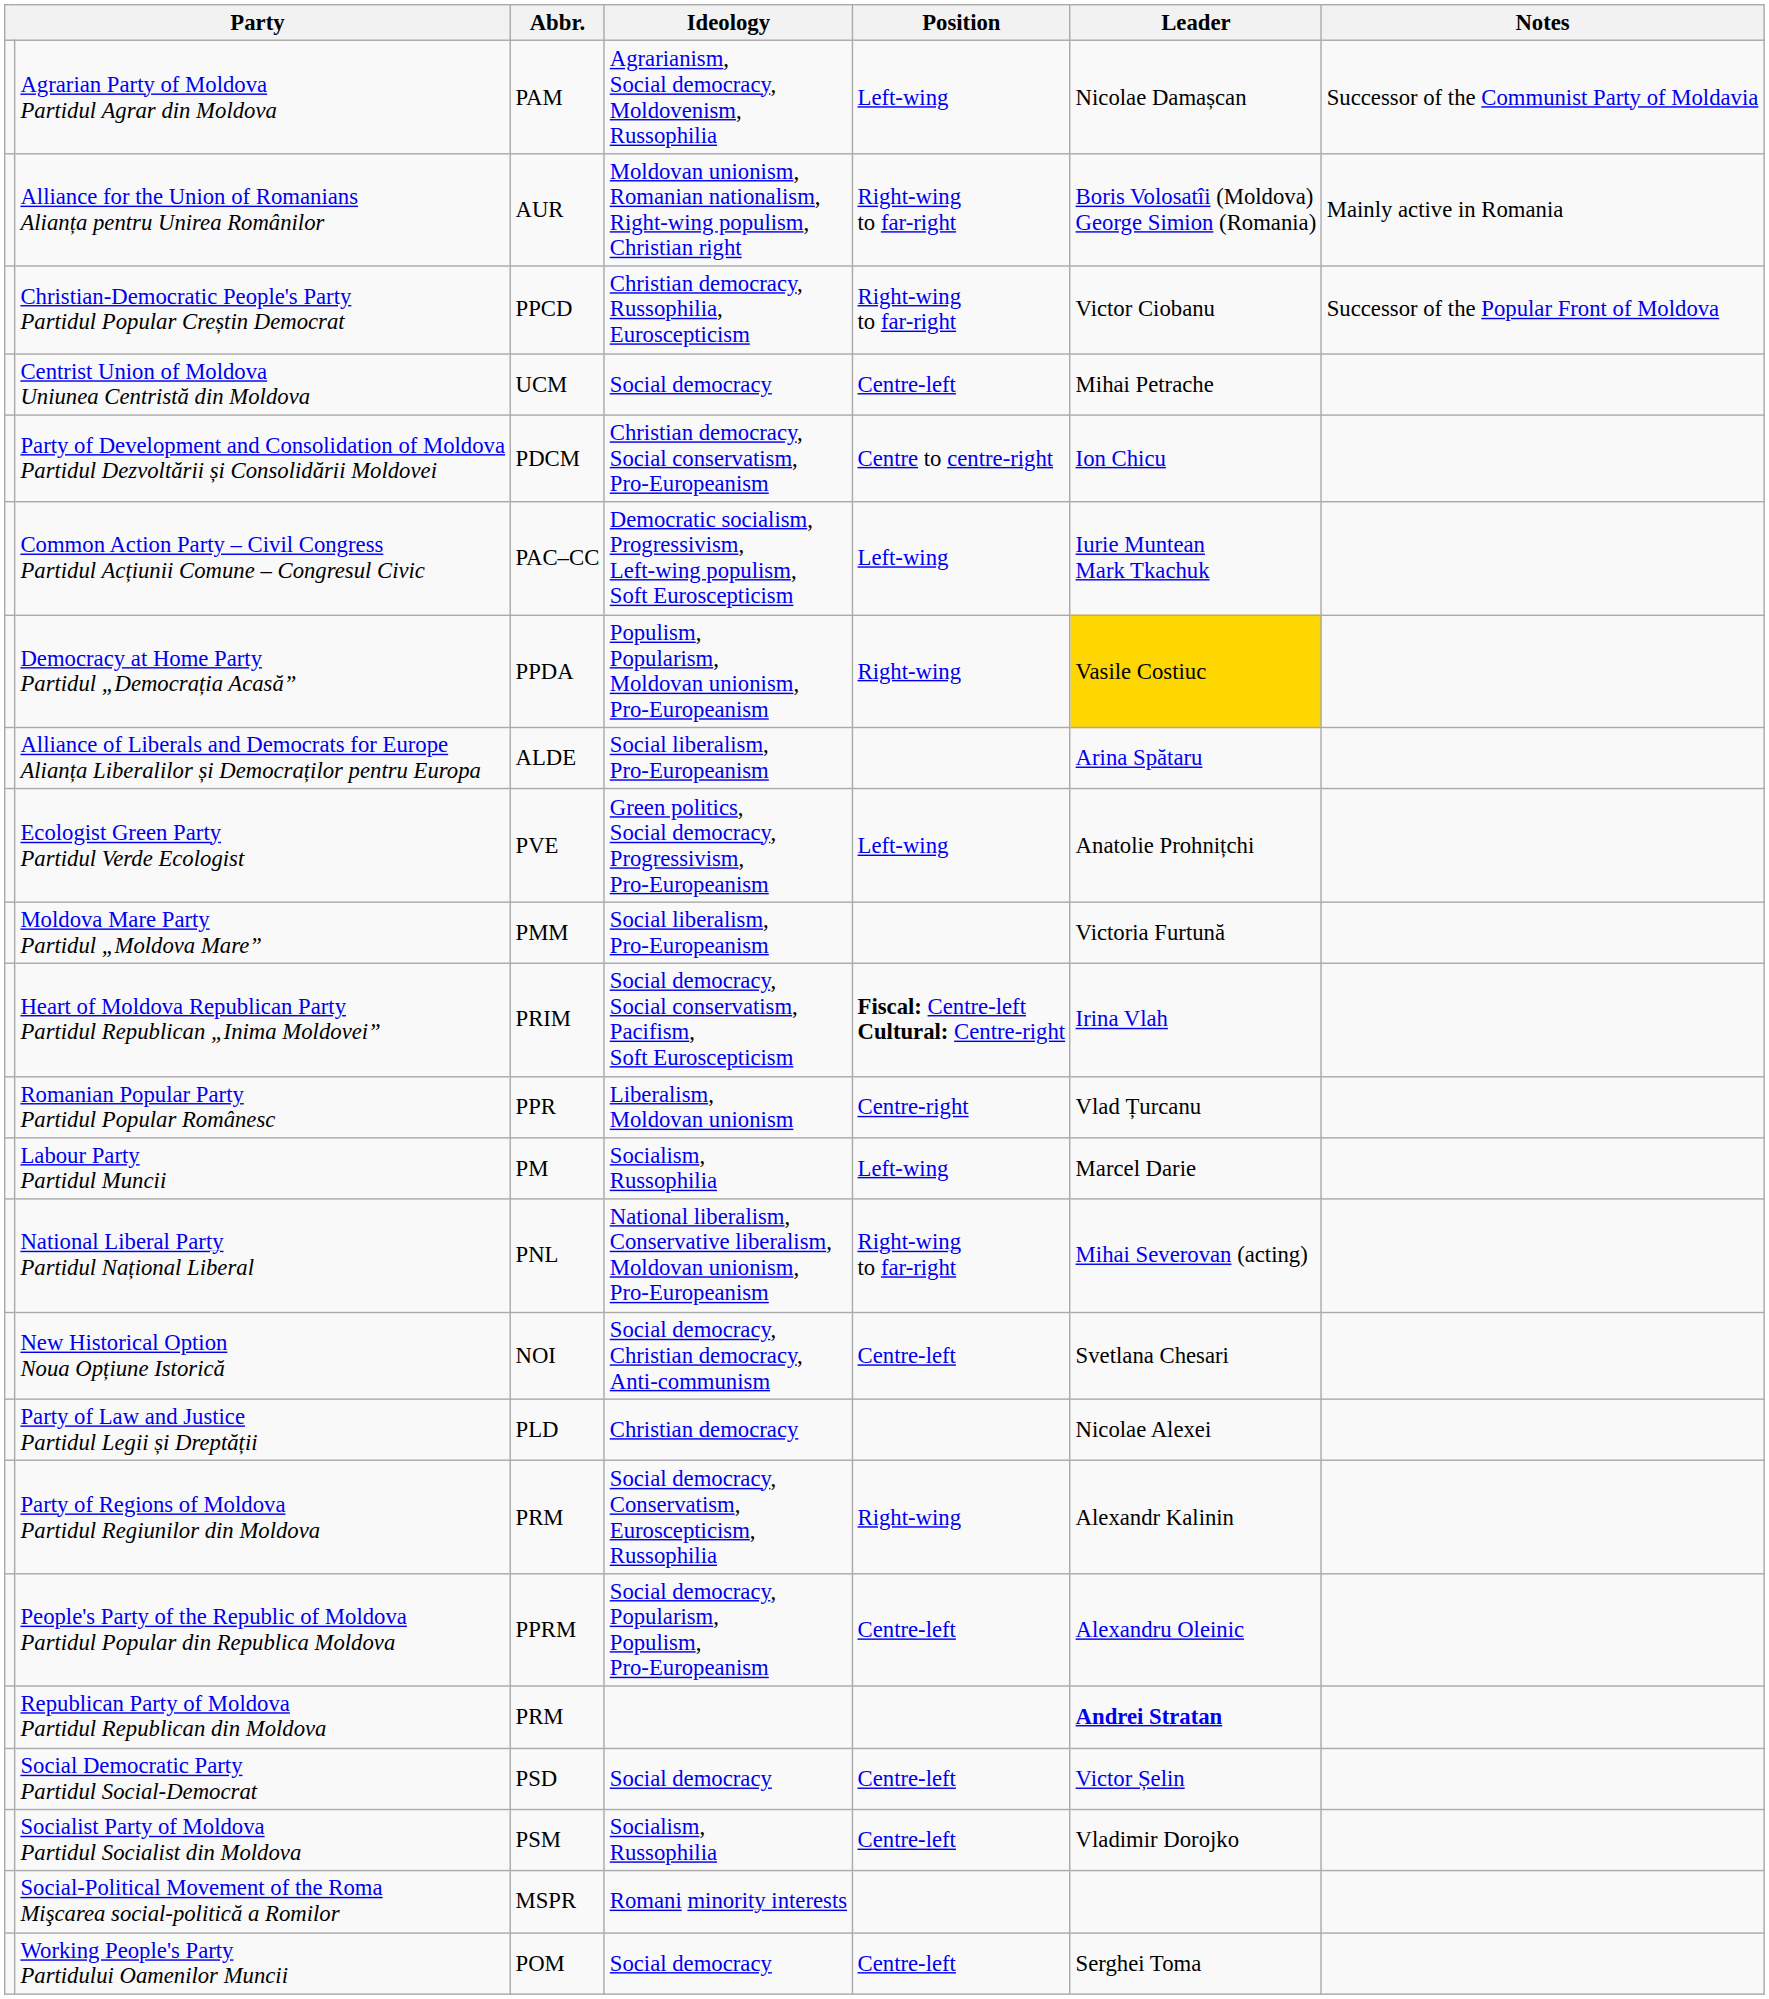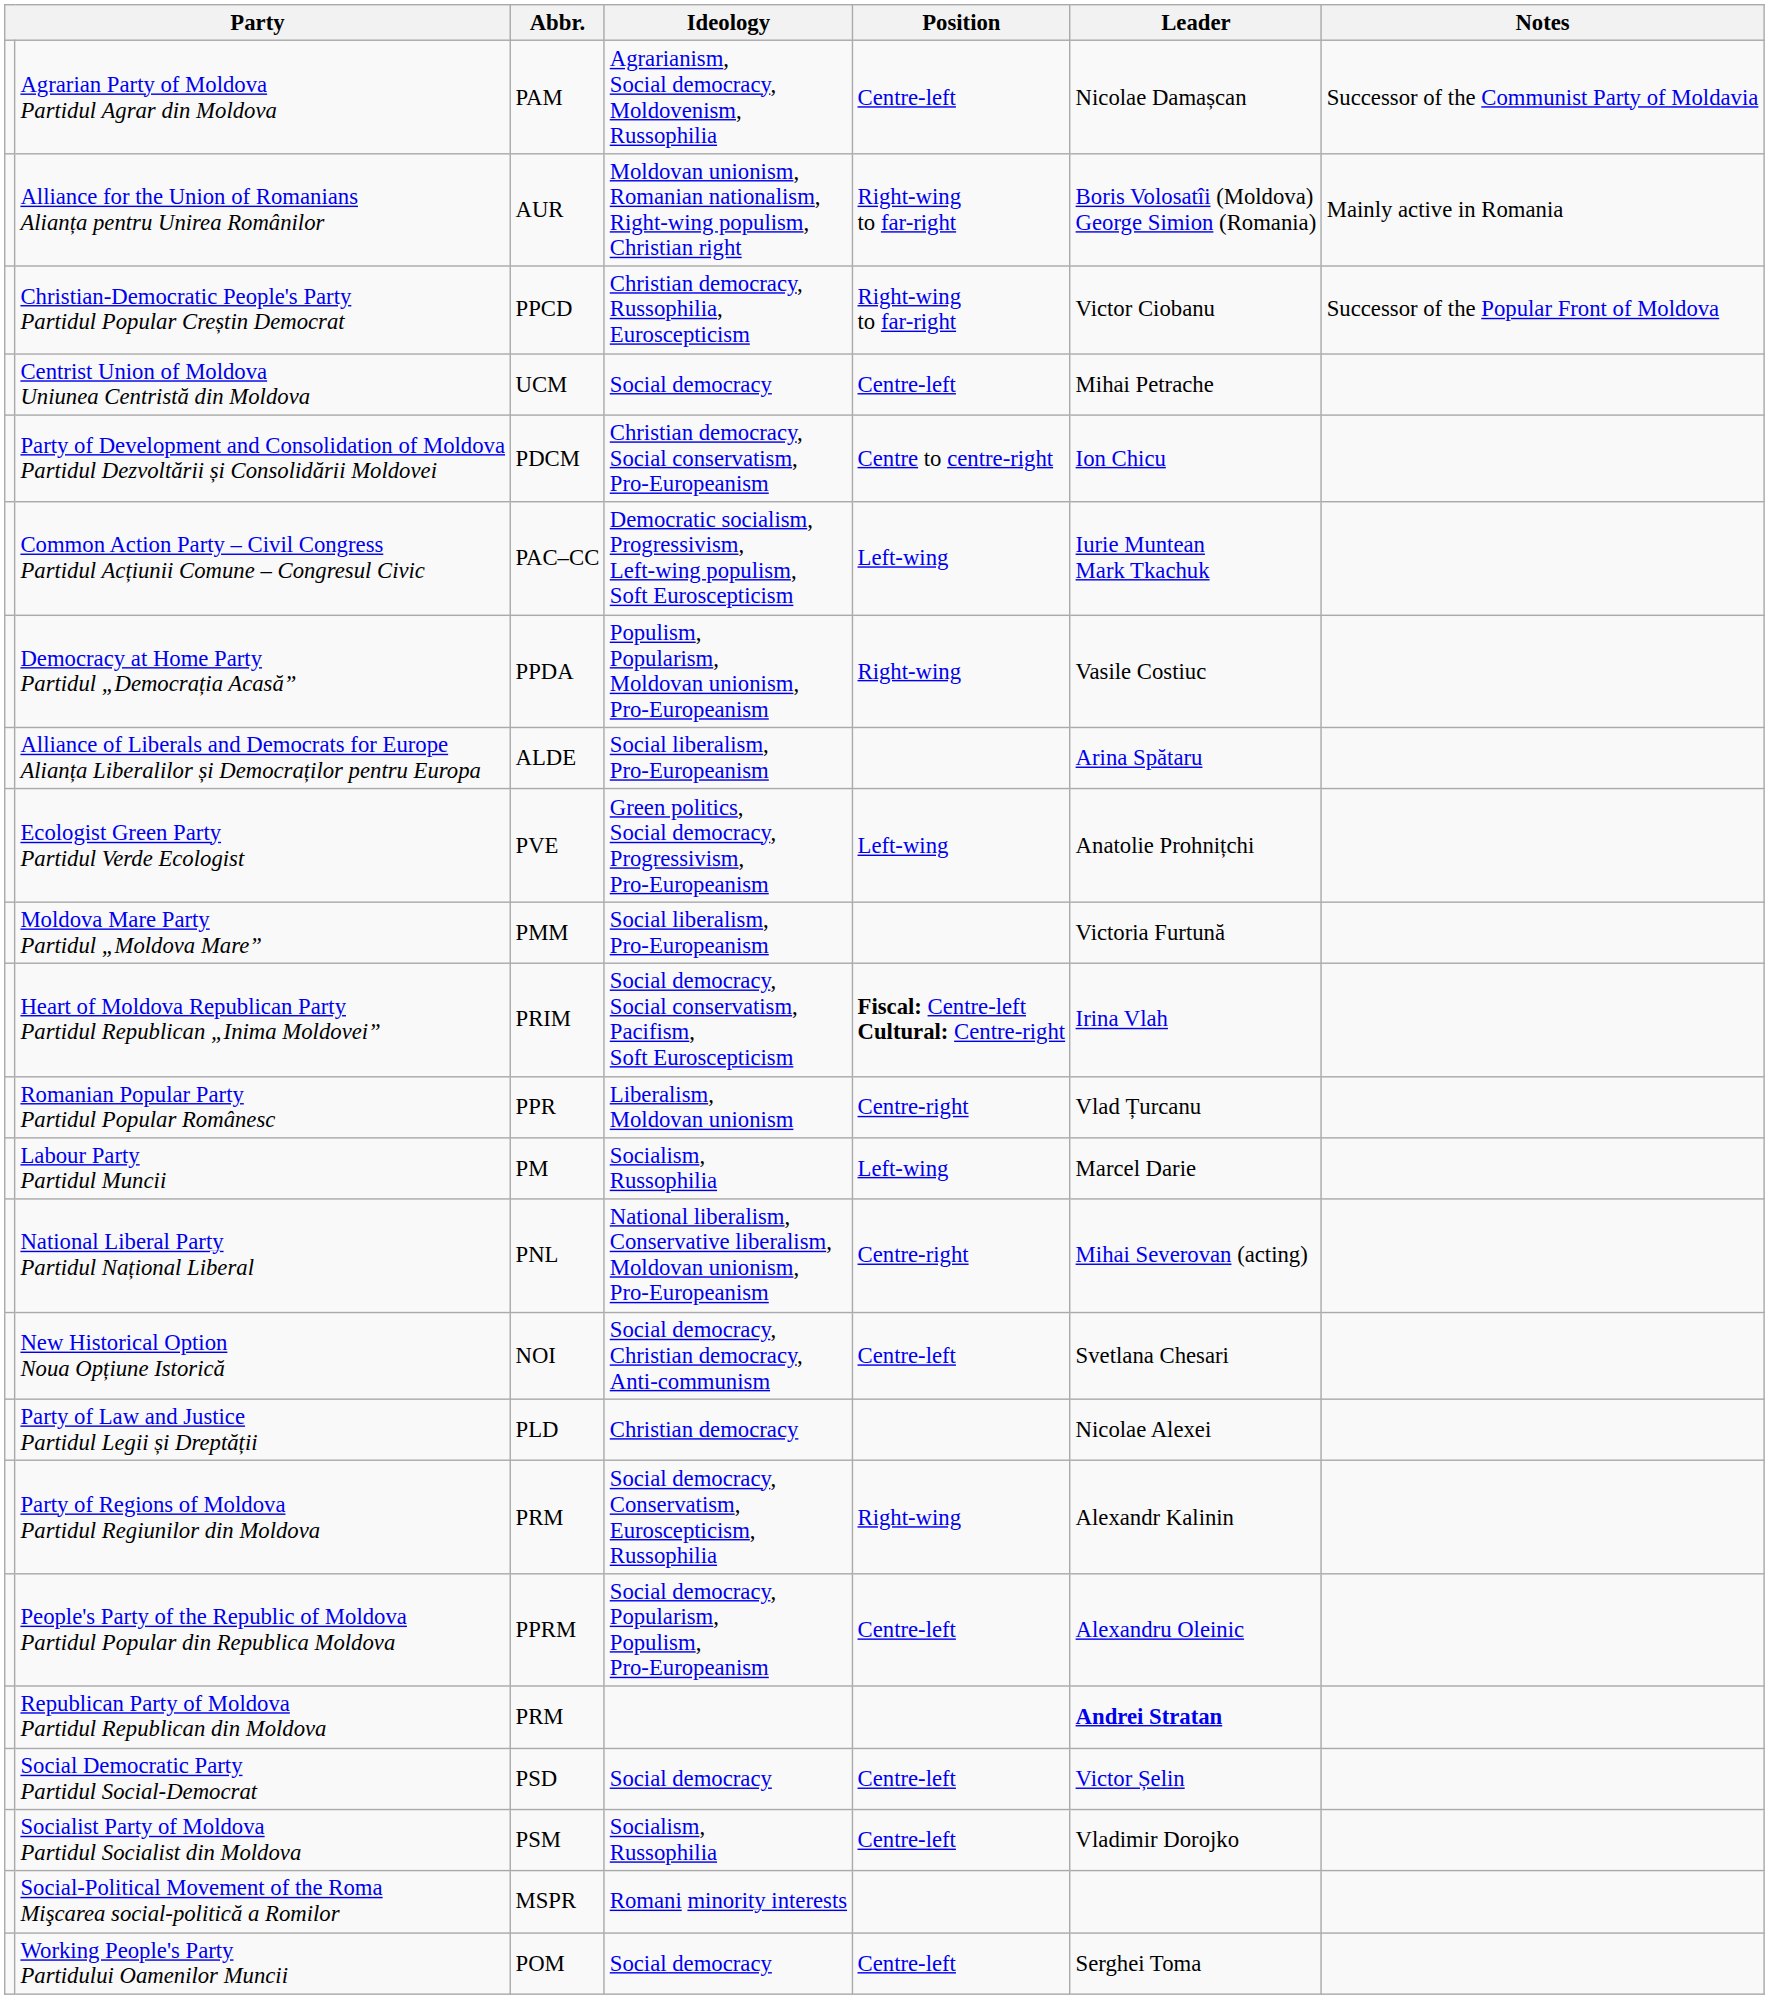Agrarian Party of Moldova Partidul Agrar din Moldova | Position: Left-wing -> Centre-left
Democracy at Home Party Partidul „Democrația Acasă” | Leader: gold background -> no background
National Liberal Party Partidul Național Liberal | Position: Right-wing to far-right -> Centre-right
